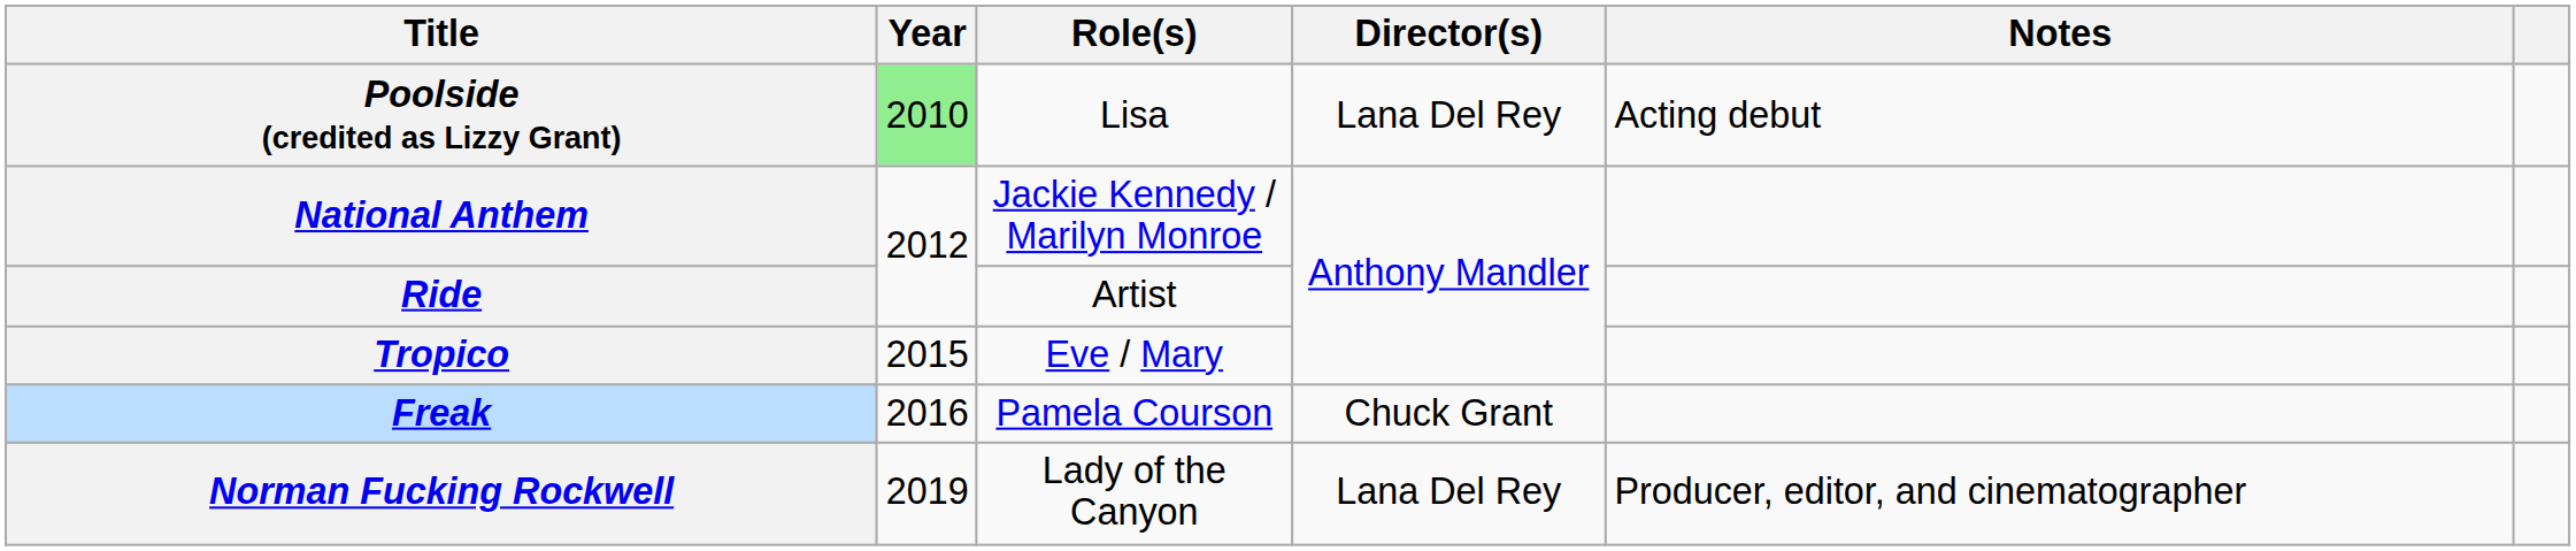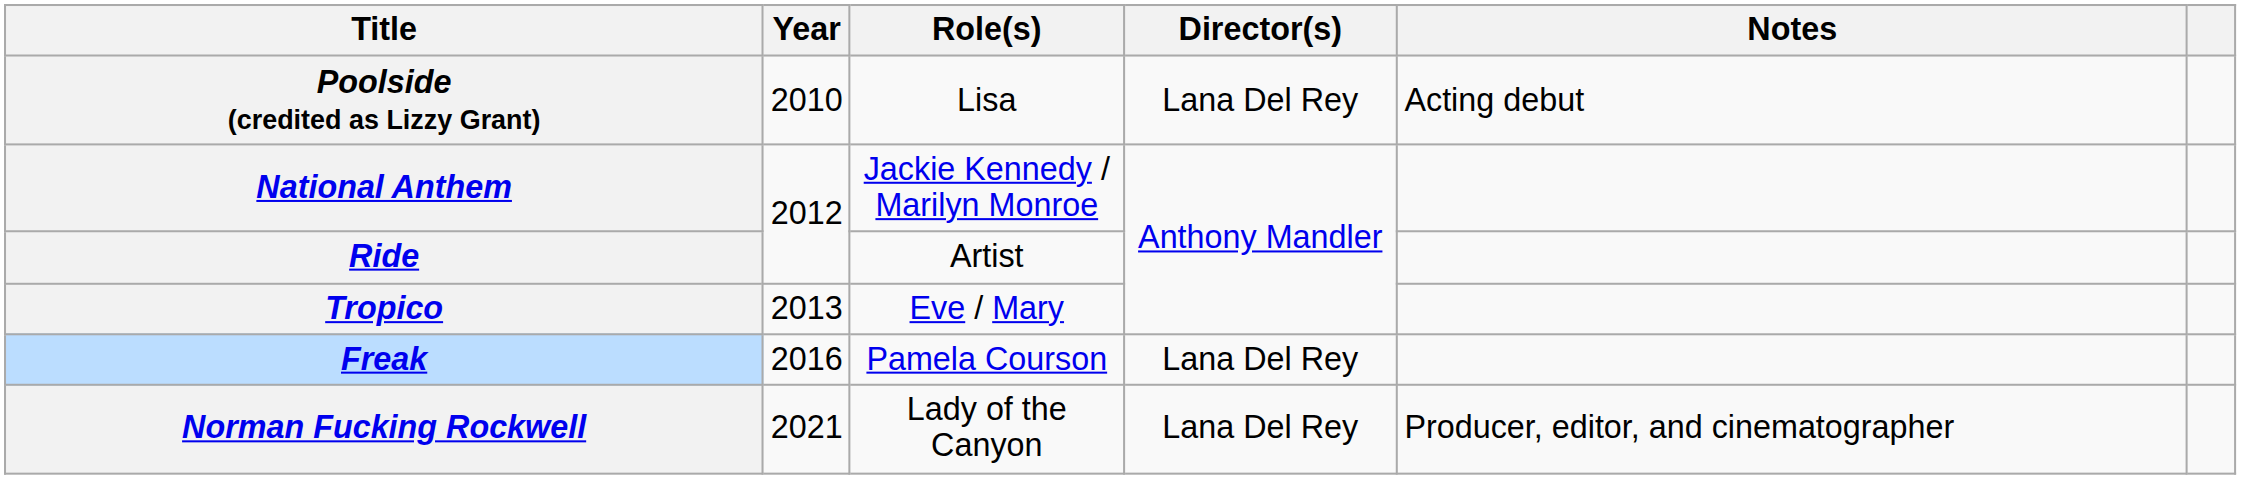Poolside (credited as Lizzy Grant) | Year: lightgreen background -> no background
Tropico | Year: 2015 -> 2013
Freak | Director(s): Chuck Grant -> Lana Del Rey
Norman Fucking Rockwell | Year: 2019 -> 2021
